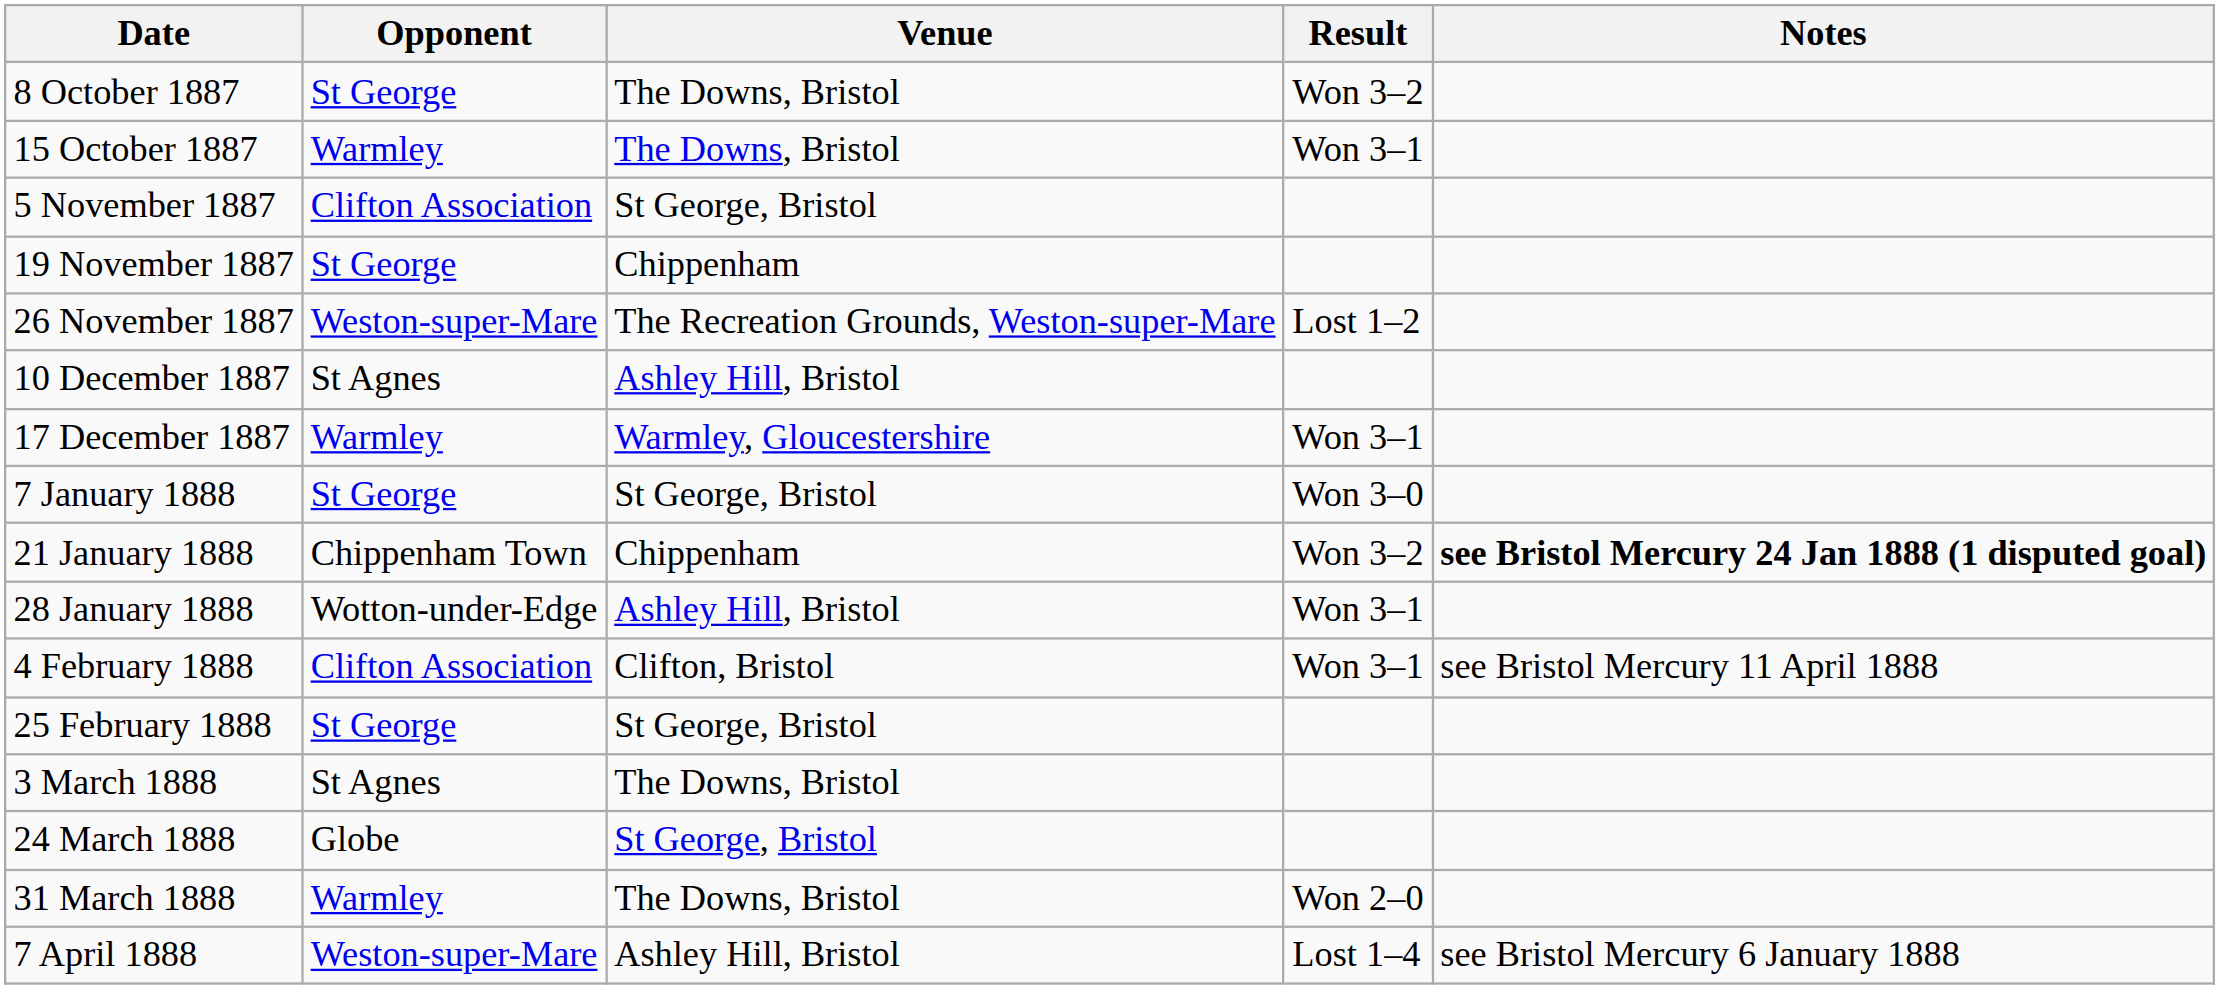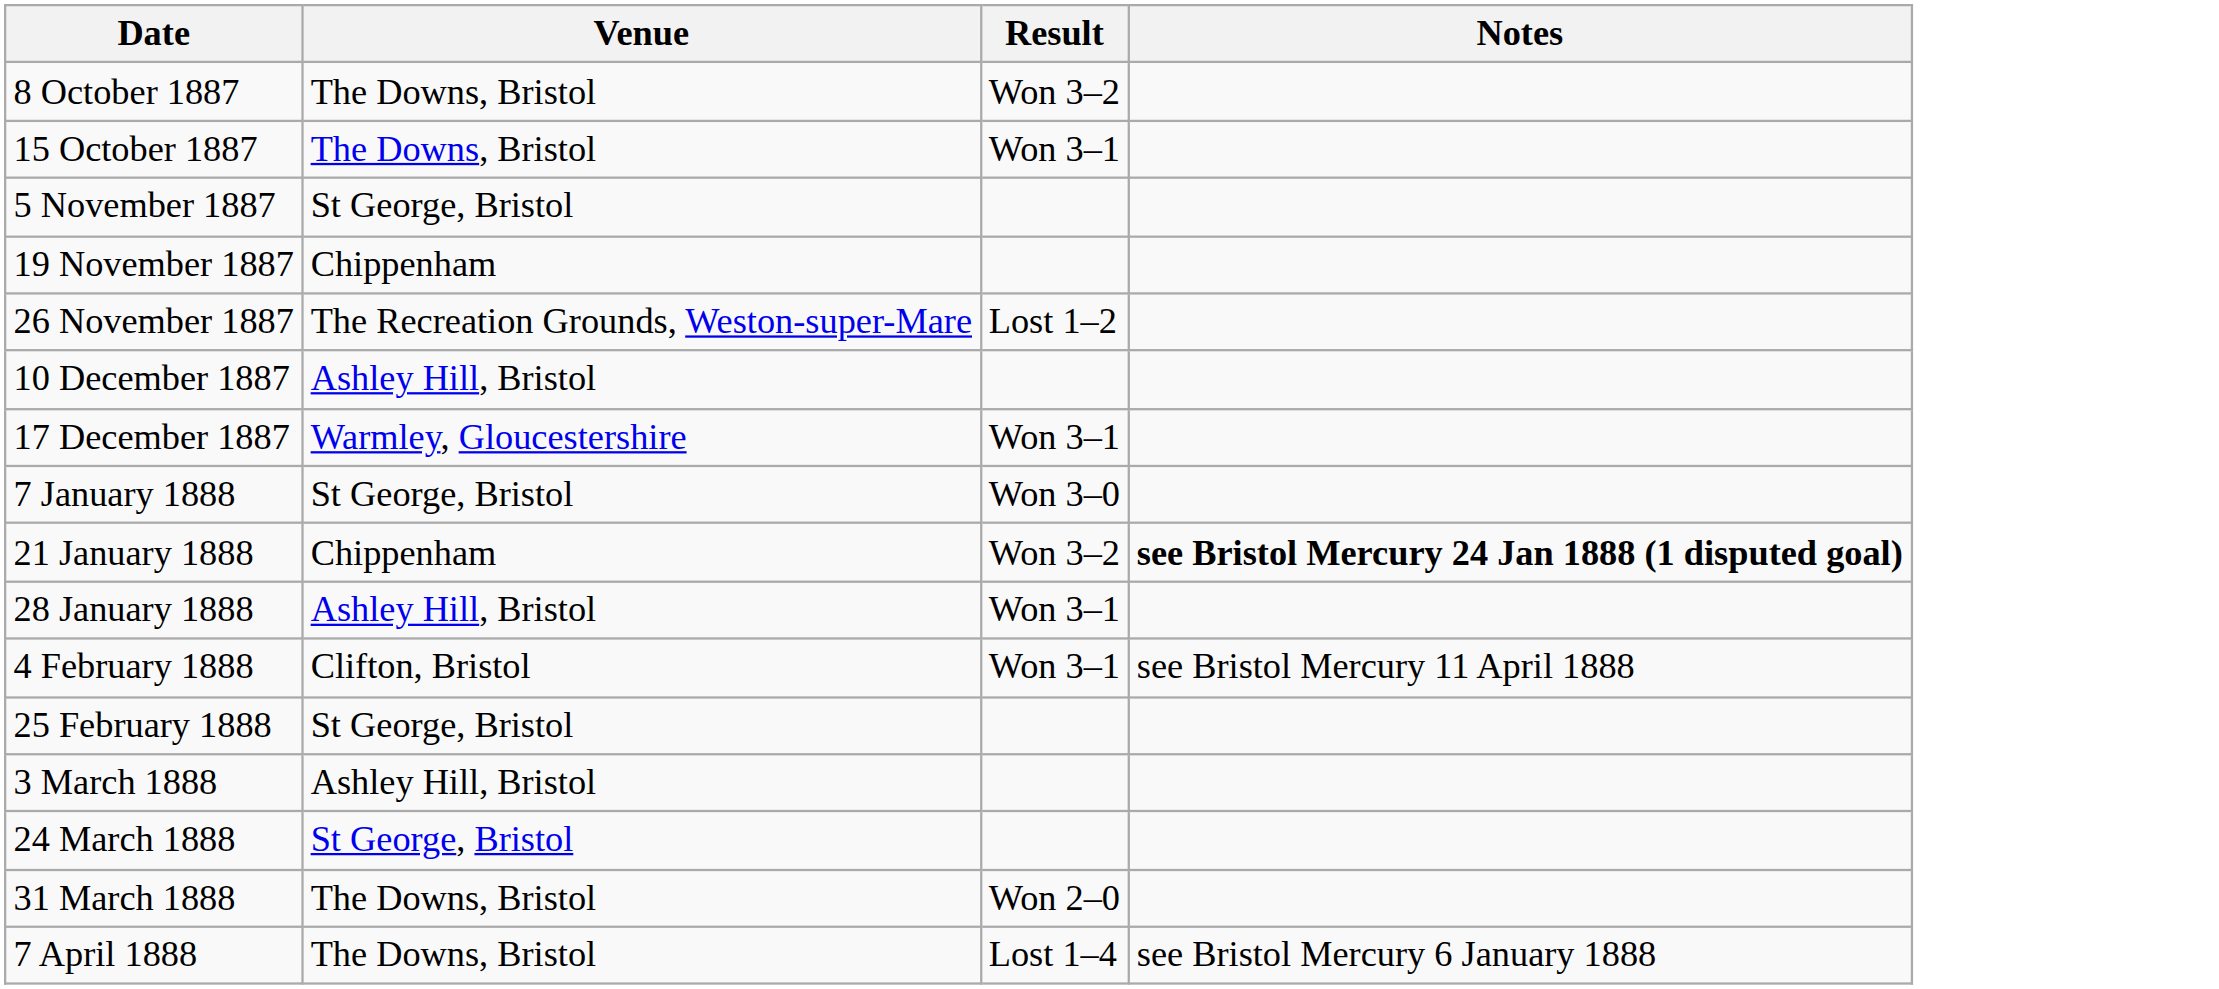- column: Opponent | St George | Warmley | Clifton Association | St George | Weston-super-Mare | St Agnes | Warmley | St George | Chippenham Town | Wotton-under-Edge | Clifton Association | St George | St Agnes | Globe | Warmley | Weston-super-Mare
3 March 1888 | Venue: The Downs, Bristol -> Ashley Hill, Bristol
7 April 1888 | Venue: Ashley Hill, Bristol -> The Downs, Bristol
